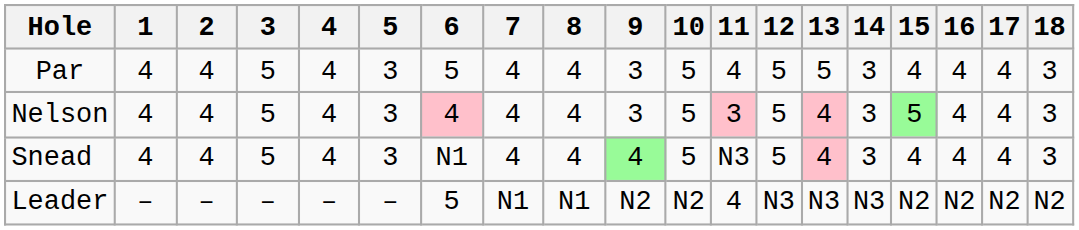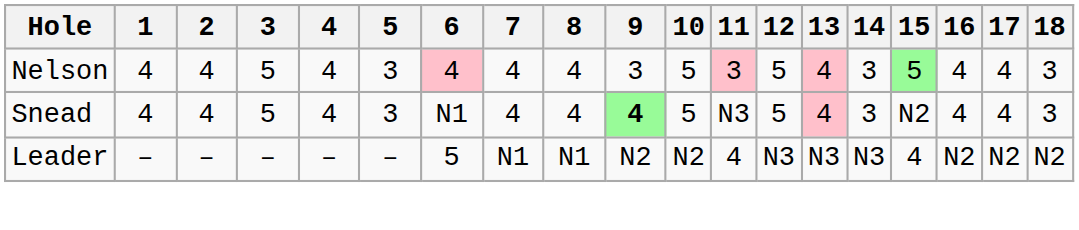- row: Par | 4 | 4 | 5 | 4 | 3 | 5 | 4 | 4 | 3 | 5 | 4 | 5 | 5 | 3 | 4 | 4 | 4 | 3
Snead | 9: normal -> bold
Snead | 15: 4 -> N2
Leader | 15: N2 -> 4
